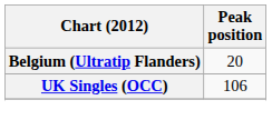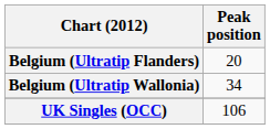+ row: Belgium (Ultratip Wallonia) | 34
